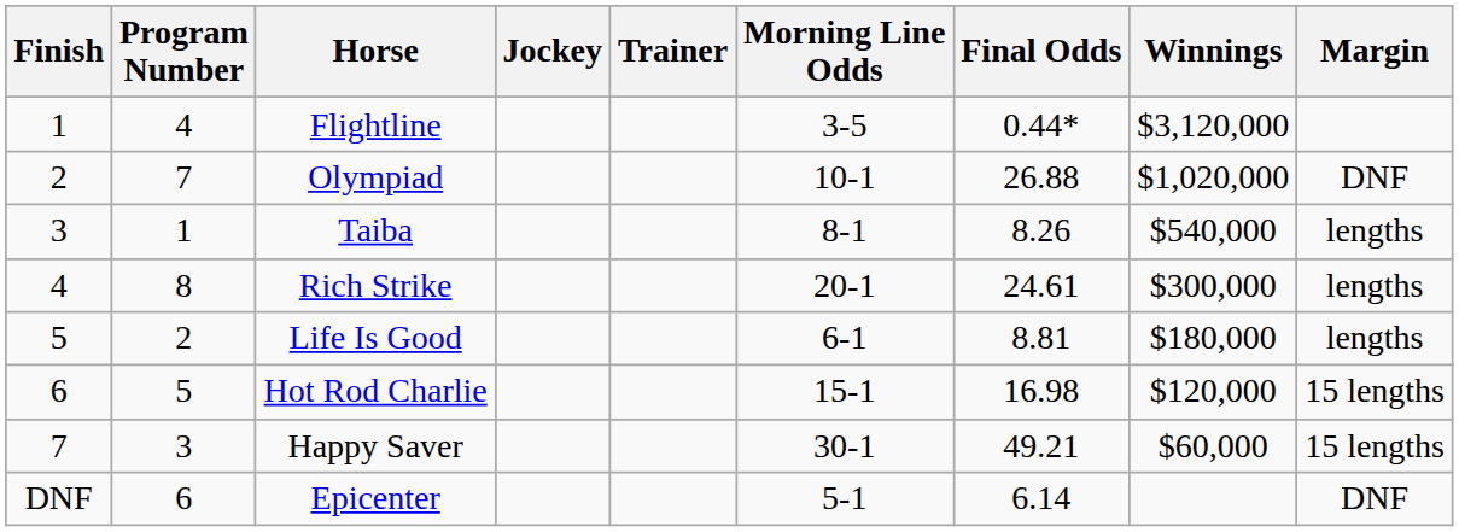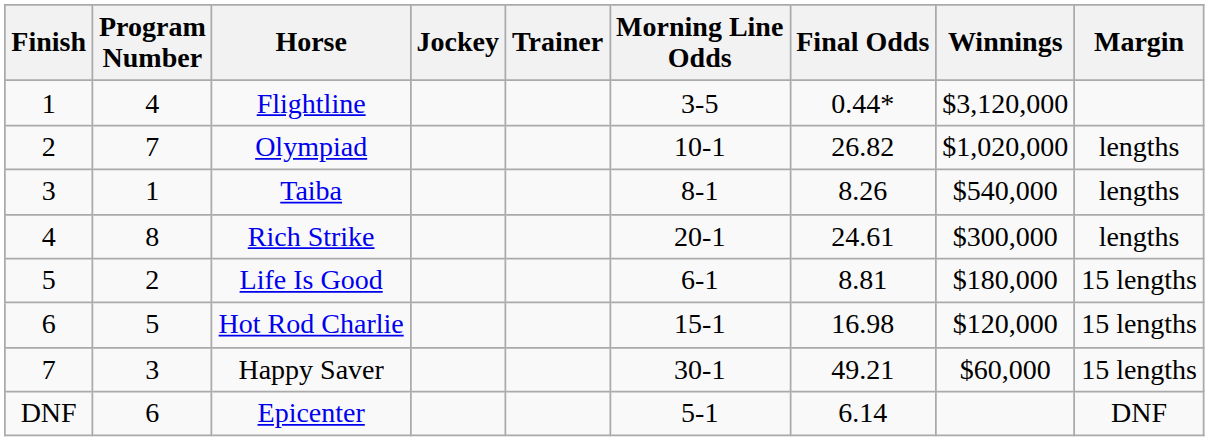Olympiad | Final Odds: 26.88 -> 26.82
Olympiad | Margin: DNF -> lengths
Life Is Good | Margin: lengths -> 15 lengths
